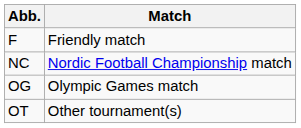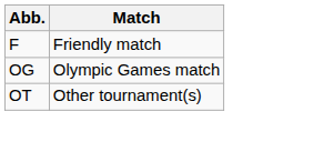- row: NC | Nordic Football Championship match
